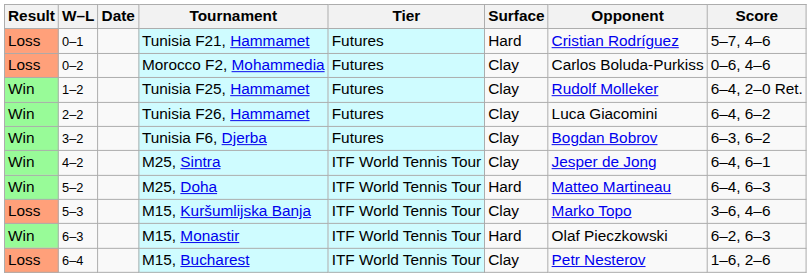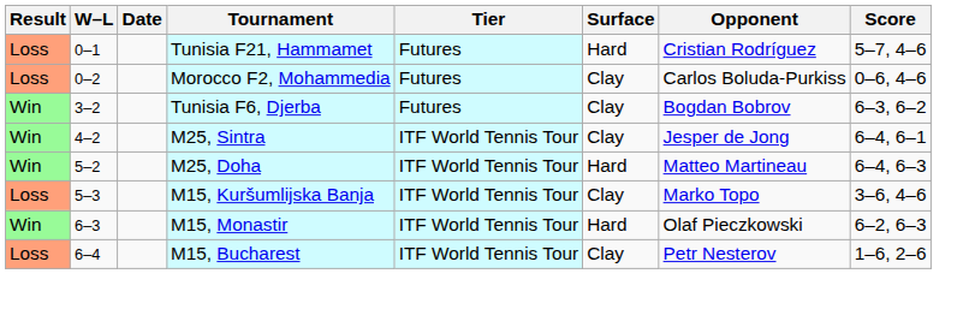- row: Win | 1–2 | Tunisia F25, Hammamet | Futures | Clay | Rudolf Molleker | 6–4, 2–0 Ret.
- row: Win | 2–2 | Tunisia F26, Hammamet | Futures | Clay | Luca Giacomini | 6–4, 6–2
